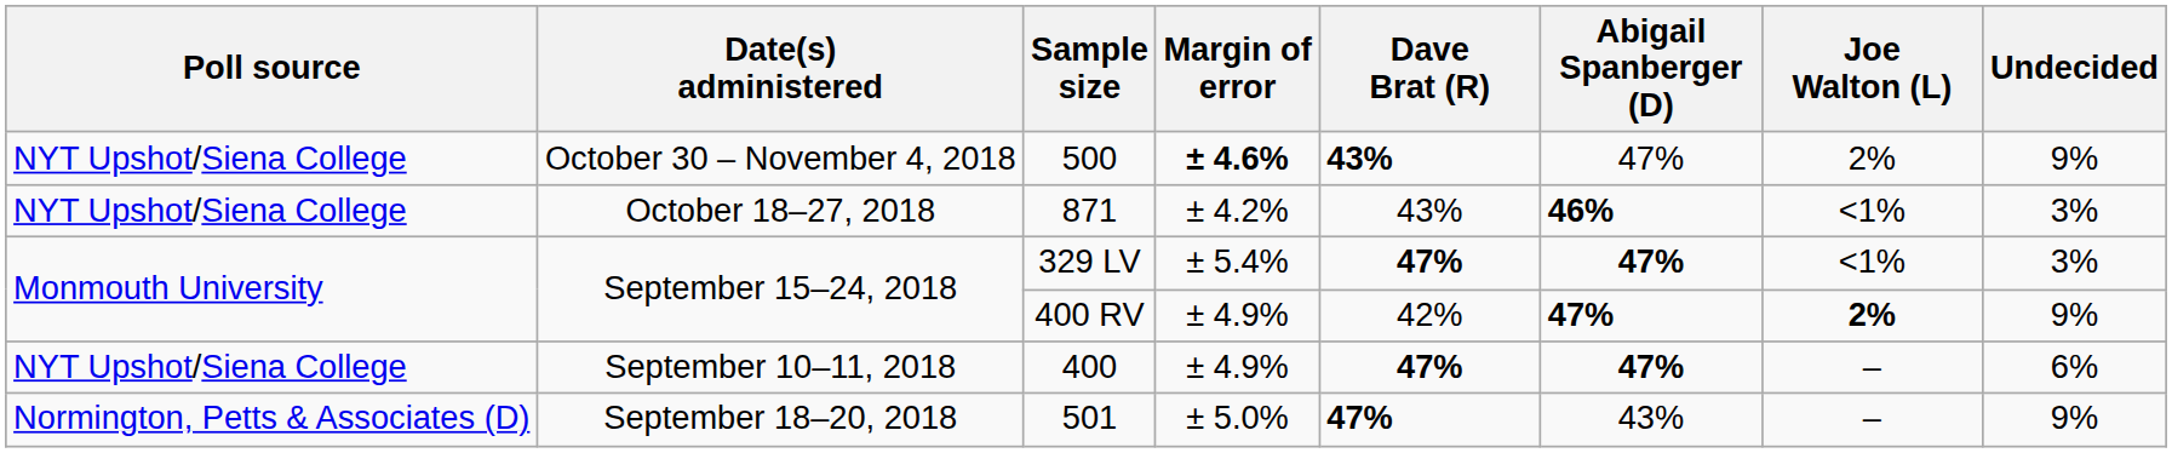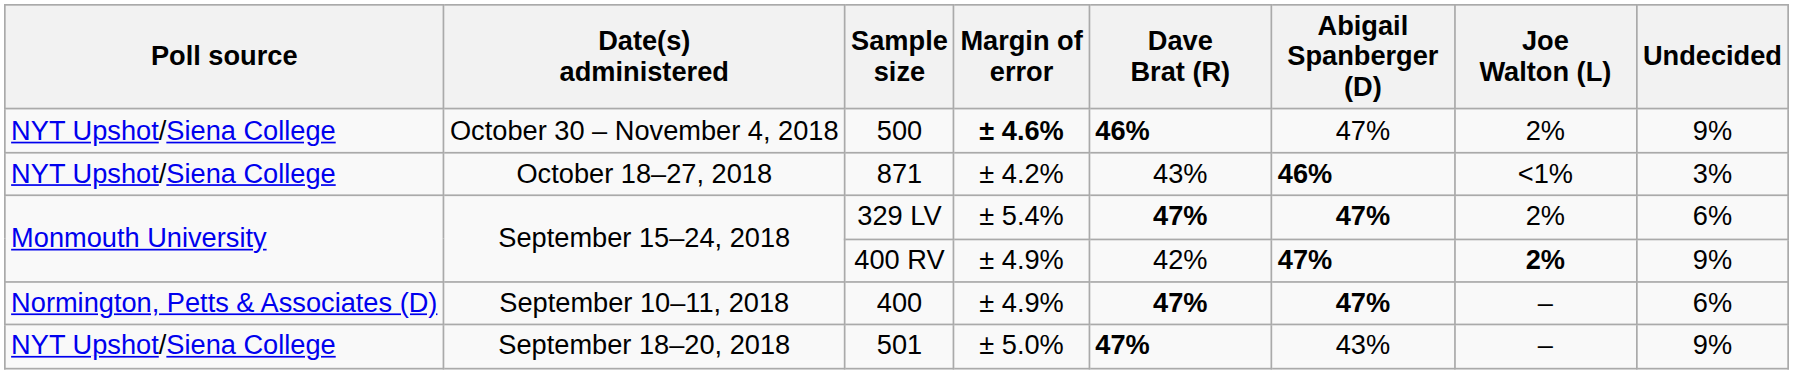500 | Dave Brat (R): 43% -> 46%
329 LV | Joe Walton (L): <1% -> 2%
329 LV | Undecided: 3% -> 6%
400 | Poll source: NYT Upshot/Siena College -> Normington, Petts & Associates (D)
501 | Poll source: Normington, Petts & Associates (D) -> NYT Upshot/Siena College
